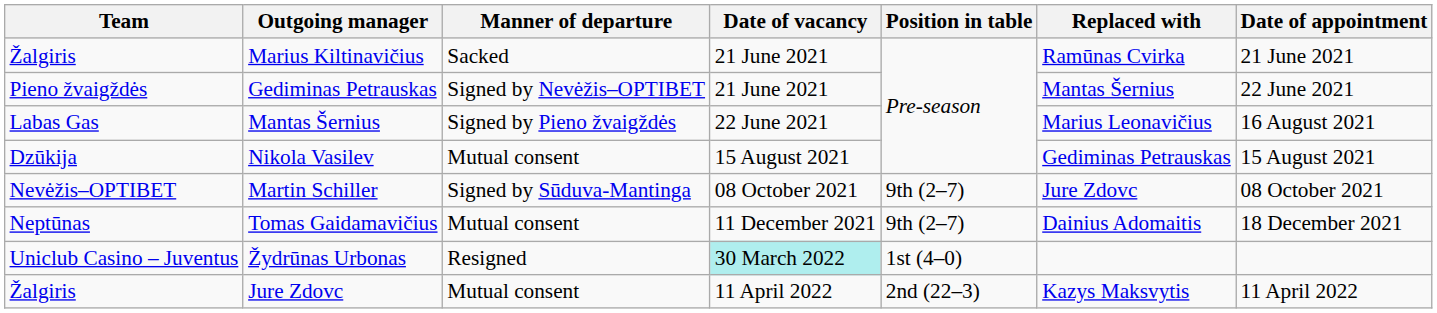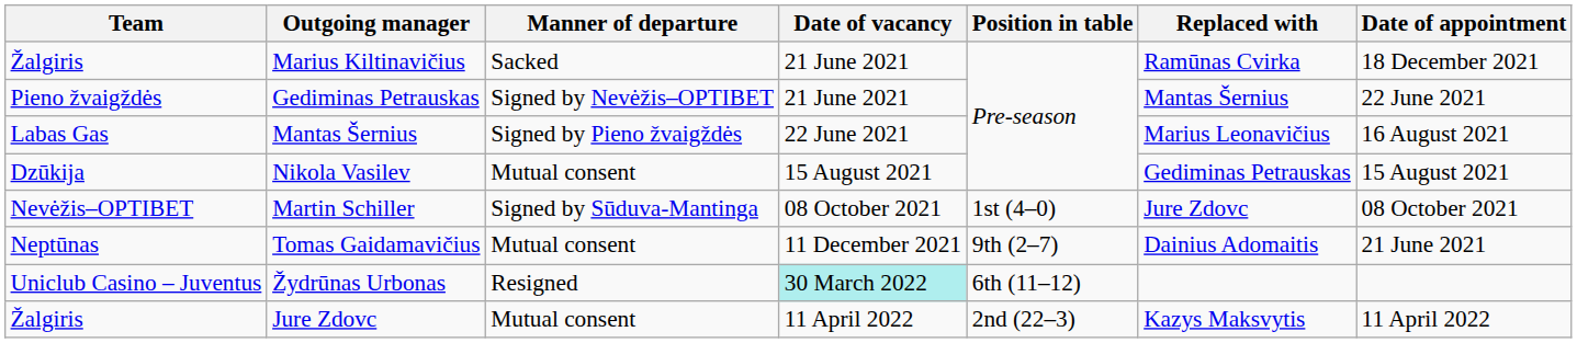Marius Kiltinavičius | Date of appointment: 21 June 2021 -> 18 December 2021
Martin Schiller | Position in table: 9th (2–7) -> 1st (4–0)
Tomas Gaidamavičius | Date of appointment: 18 December 2021 -> 21 June 2021
Žydrūnas Urbonas | Position in table: 1st (4–0) -> 6th (11–12)
